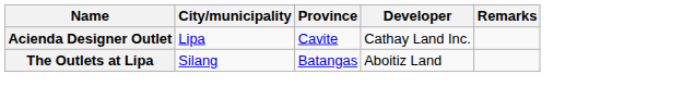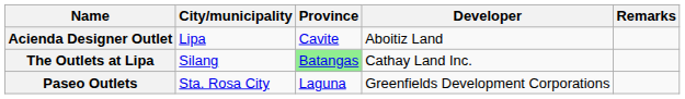Acienda Designer Outlet | Developer: Cathay Land Inc. -> Aboitiz Land
The Outlets at Lipa | Province: no background -> lightgreen background
The Outlets at Lipa | Developer: Aboitiz Land -> Cathay Land Inc.
+ row: Paseo Outlets | Sta. Rosa City | Laguna | Greenfields Development Corporations
